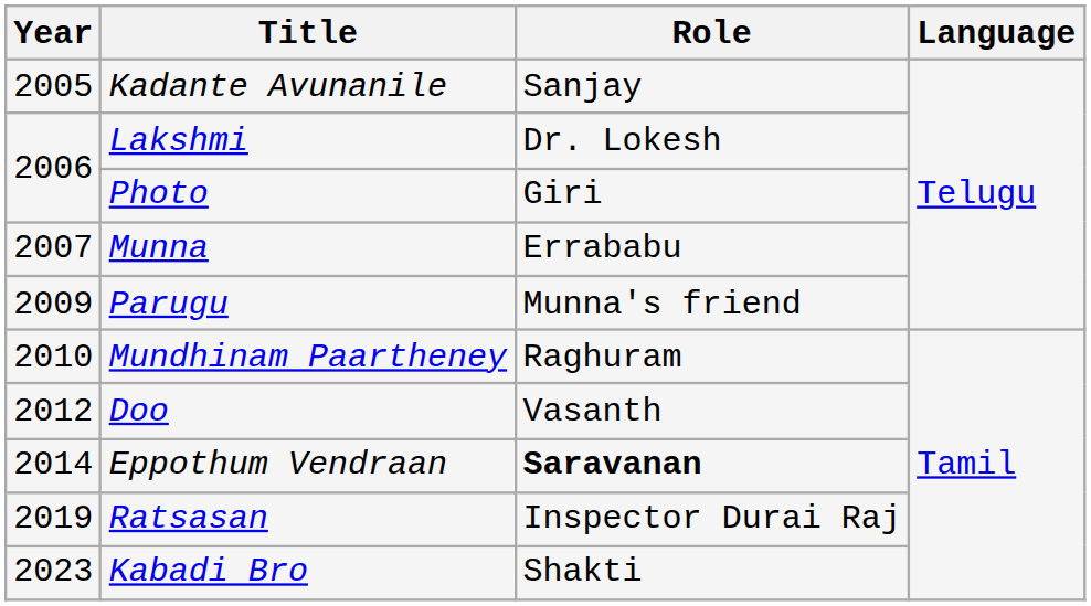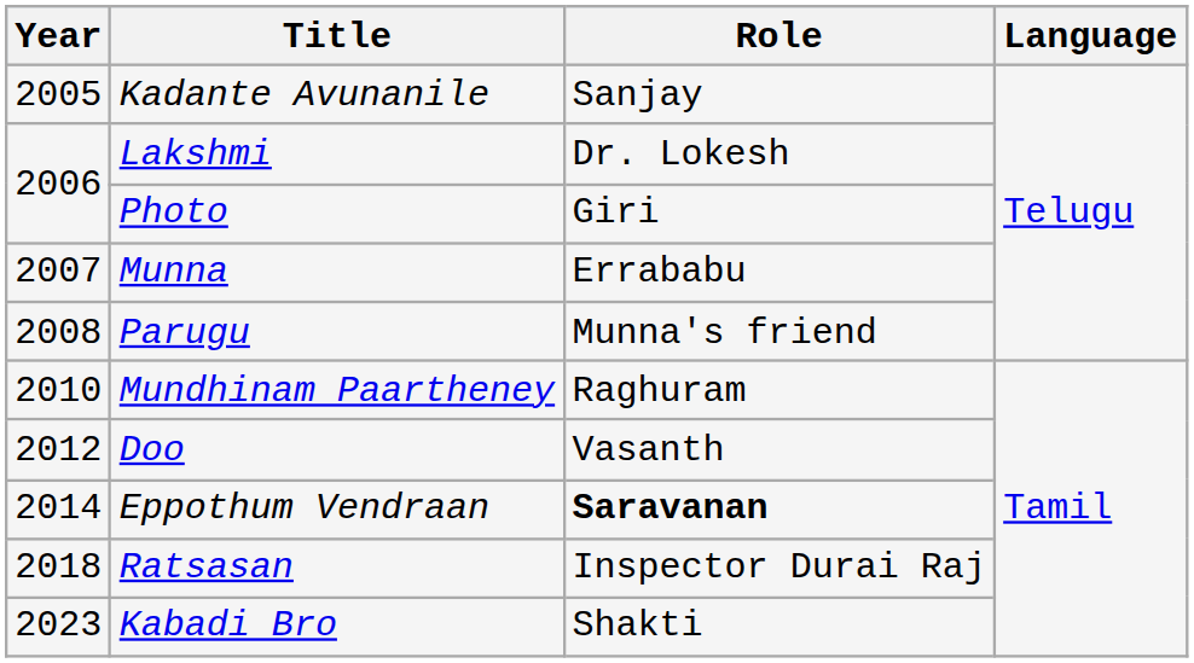Parugu | Year: 2009 -> 2008
Ratsasan | Year: 2019 -> 2018
